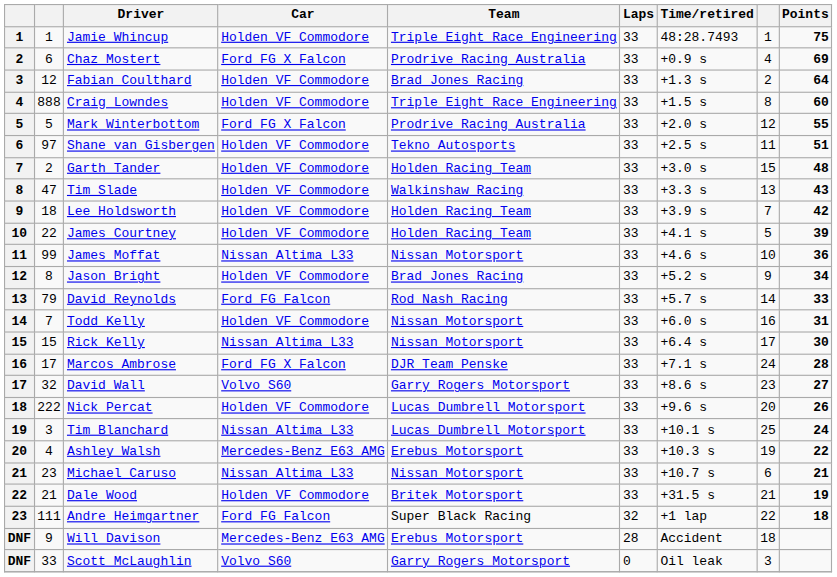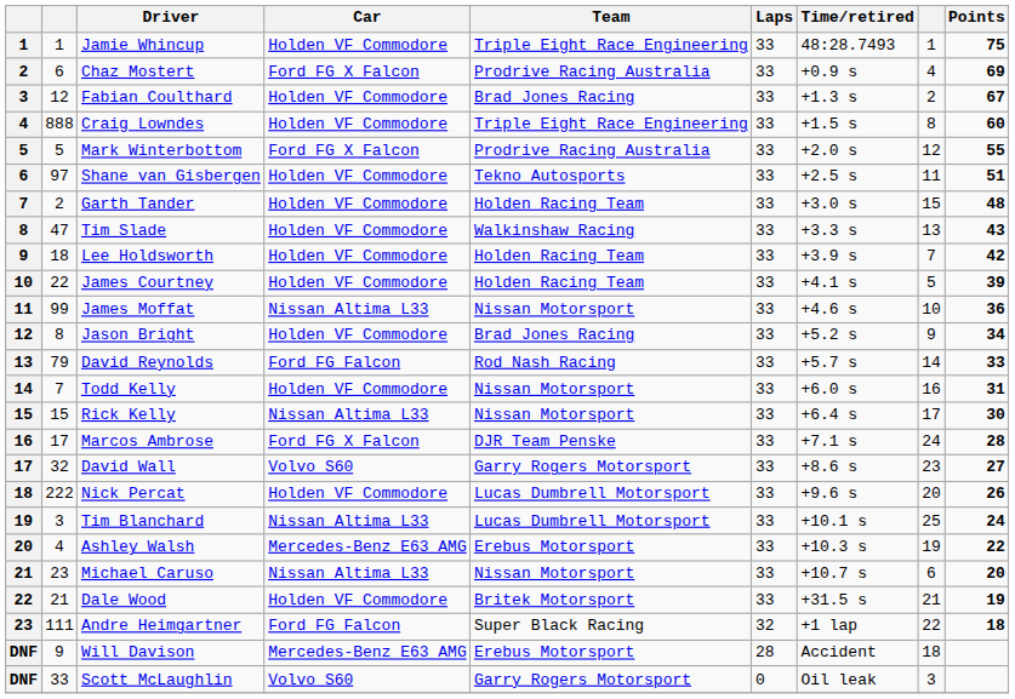Fabian Coulthard | Points: 64 -> 67
Michael Caruso | Points: 21 -> 20
